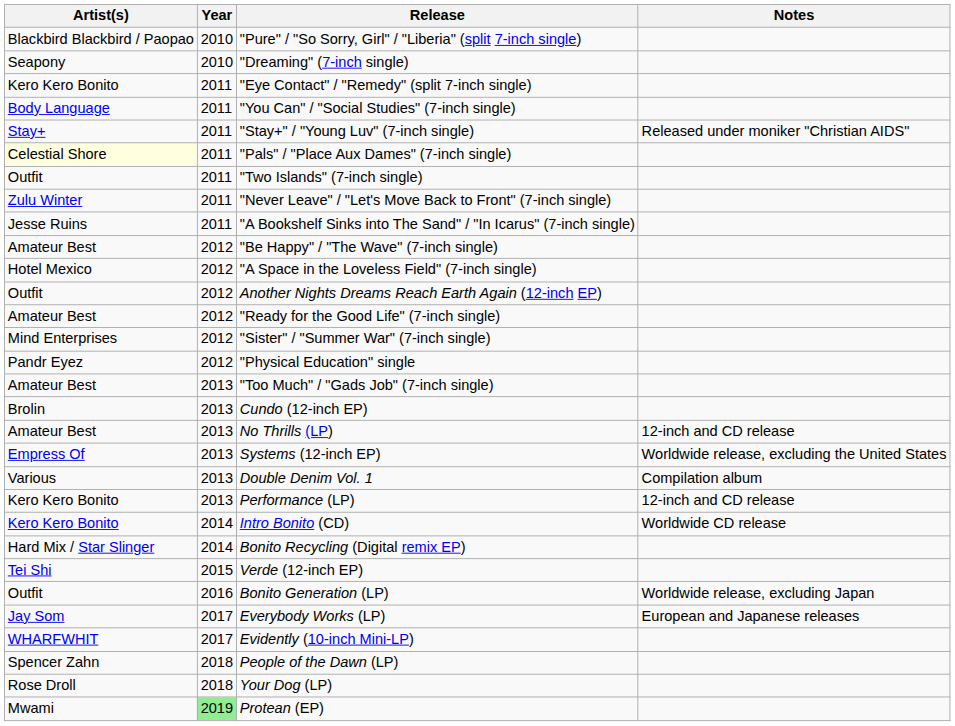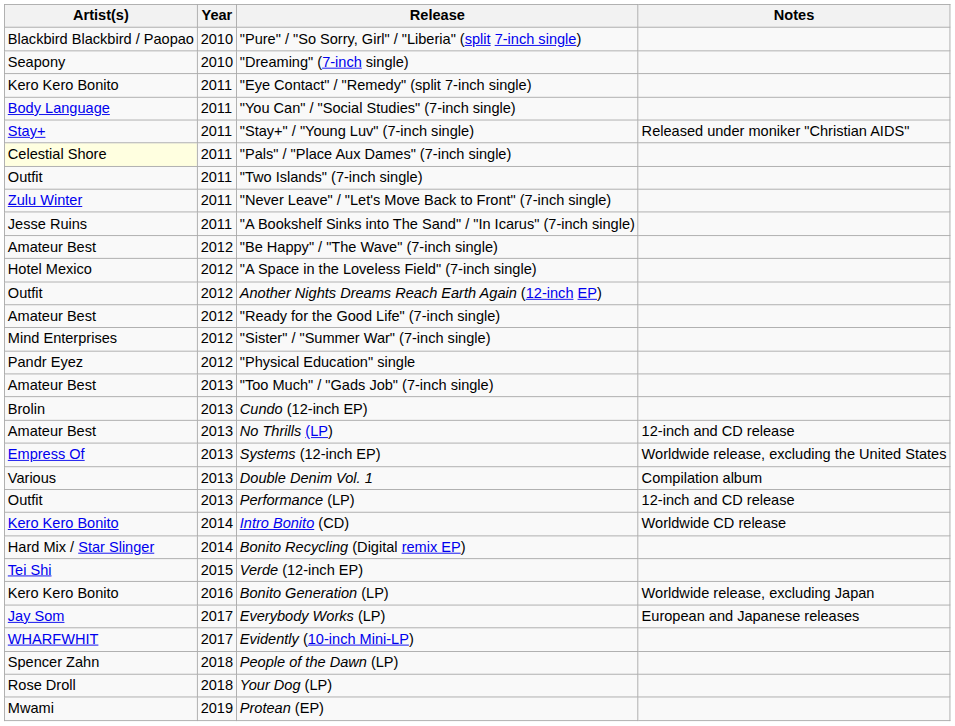Performance (LP) | Artist(s): Kero Kero Bonito -> Outfit
Bonito Generation (LP) | Artist(s): Outfit -> Kero Kero Bonito
Protean (EP) | Year: lightgreen background -> no background
